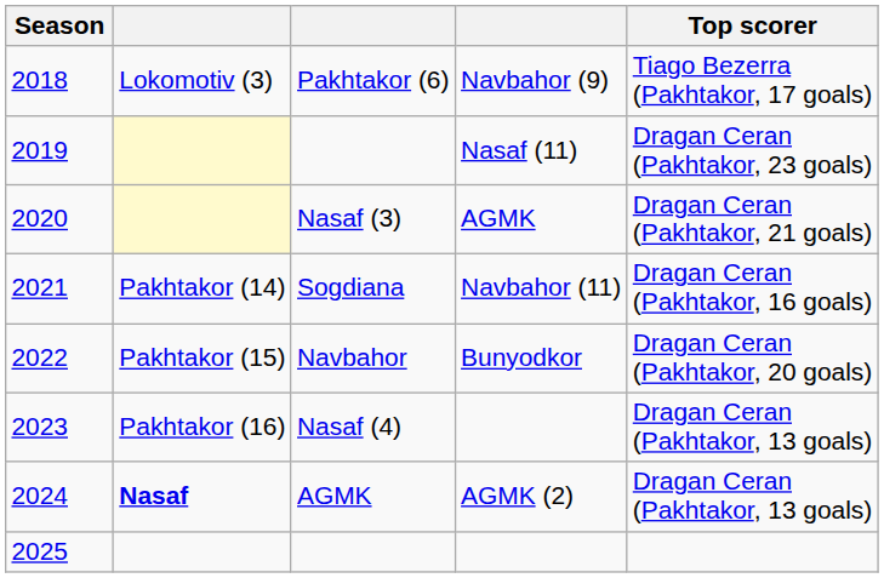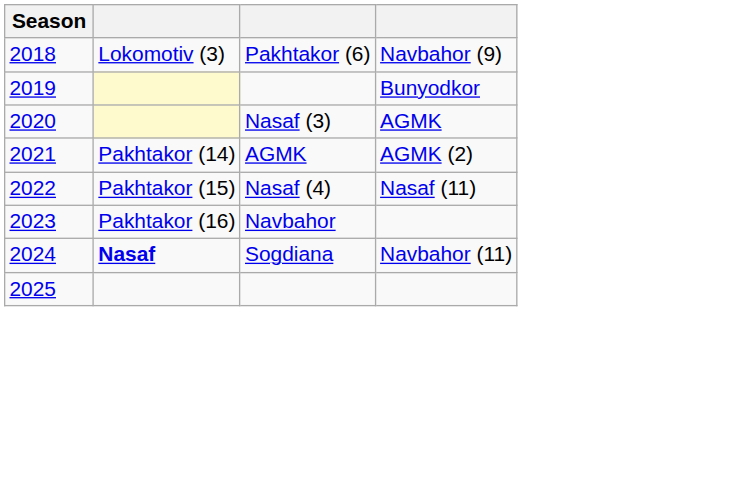- column: Top scorer | Tiago Bezerra (Pakhtakor, 17 goals) | Dragan Ceran (Pakhtakor, 23 goals) | Dragan Ceran (Pakhtakor, 21 goals) | Dragan Ceran (Pakhtakor, 16 goals) | Dragan Ceran (Pakhtakor, 20 goals) | Dragan Ceran (Pakhtakor, 13 goals) | Dragan Ceran (Pakhtakor, 13 goals)
2019 | column 4: Nasaf (11) -> Bunyodkor
2021 | column 3: Sogdiana -> AGMK
2021 | column 4: Navbahor (11) -> AGMK (2)
2022 | column 3: Navbahor -> Nasaf (4)
2022 | column 4: Bunyodkor -> Nasaf (11)
2023 | column 3: Nasaf (4) -> Navbahor
2024 | column 3: AGMK -> Sogdiana
2024 | column 4: AGMK (2) -> Navbahor (11)
